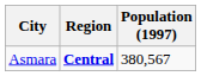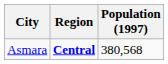Asmara | Population (1997): 380,567 -> 380,568
